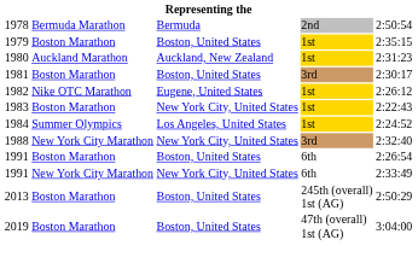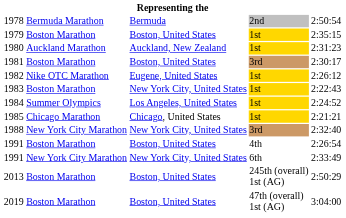+ row: 1985 | Chicago Marathon | Chicago, United States | 1st | 2:21:21
1991 / Boston Marathon | column 4: 6th -> 4th
